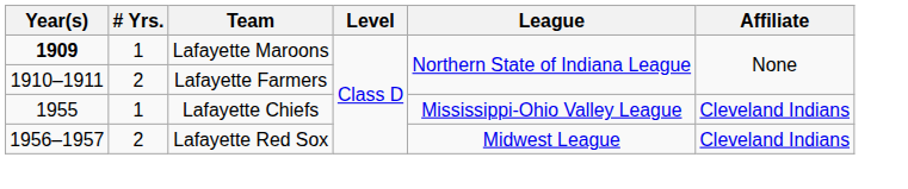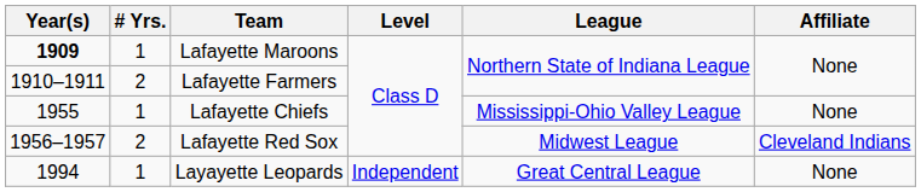Lafayette Chiefs | Affiliate: Cleveland Indians -> None
+ row: 1994 | 1 | Layayette Leopards | Independent | Great Central League | None
